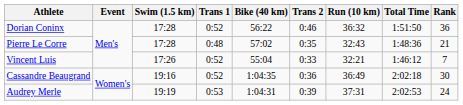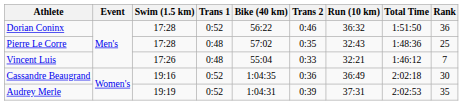Pierre Le Corre | Rank: 21 -> 25
Vincent Luis | Trans 1: 0:52 -> 0:48
Audrey Merle | Trans 1: 0:53 -> 0:52
Audrey Merle | Rank: 24 -> 35
